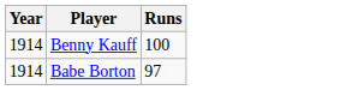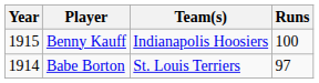+ column: Team(s) | Indianapolis Hoosiers | St. Louis Terriers
Benny Kauff | Year: 1914 -> 1915
